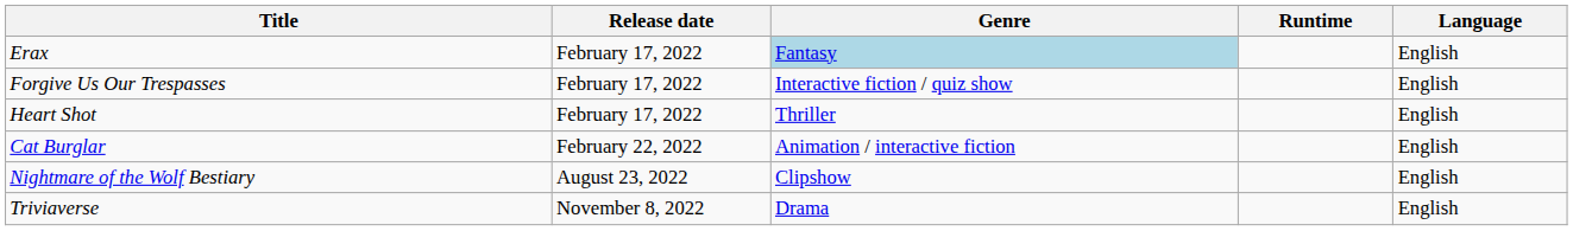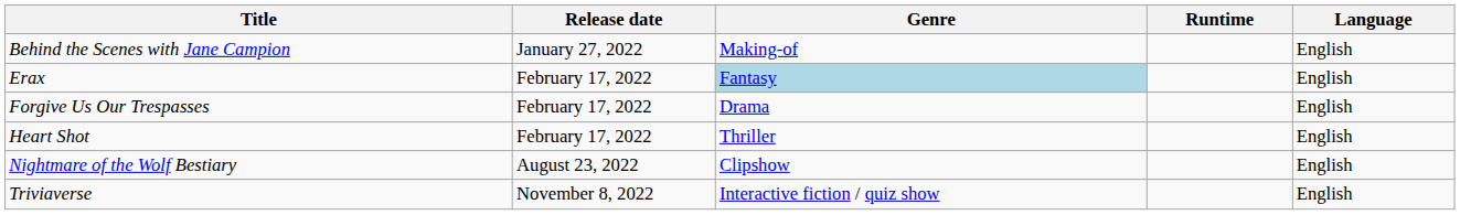+ row: Behind the Scenes with Jane Campion | January 27, 2022 | Making-of | English
Forgive Us Our Trespasses | Genre: Interactive fiction / quiz show -> Drama
- row: Cat Burglar | February 22, 2022 | Animation / interactive fiction | English
Triviaverse | Genre: Drama -> Interactive fiction / quiz show
